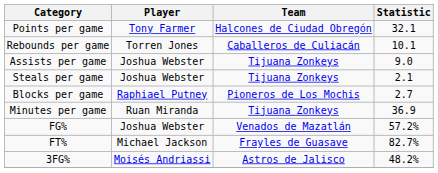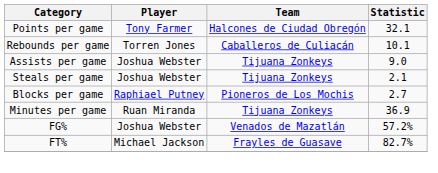- row: 3FG% | Moisés Andriassi | Astros de Jalisco | 48.2%
